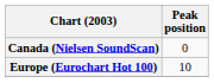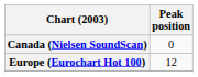Europe (Eurochart Hot 100) | Peak position: 10 -> 12
